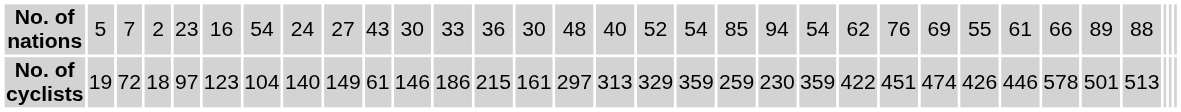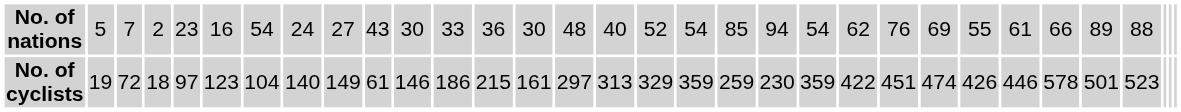No. of cyclists | column 29: 513 -> 523
